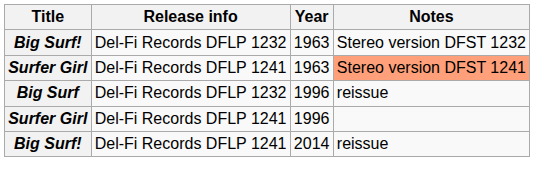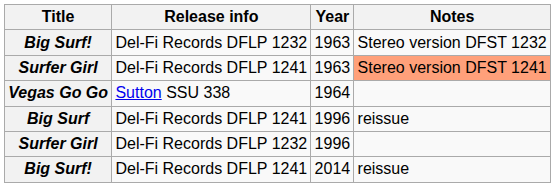+ row: Vegas Go Go | Sutton SSU 338 | 1964
Big Surf | Release info: Del-Fi Records DFLP 1232 -> Del-Fi Records DFLP 1241
Surfer Girl / 1996 | Release info: Del-Fi Records DFLP 1241 -> Del-Fi Records DFLP 1232
